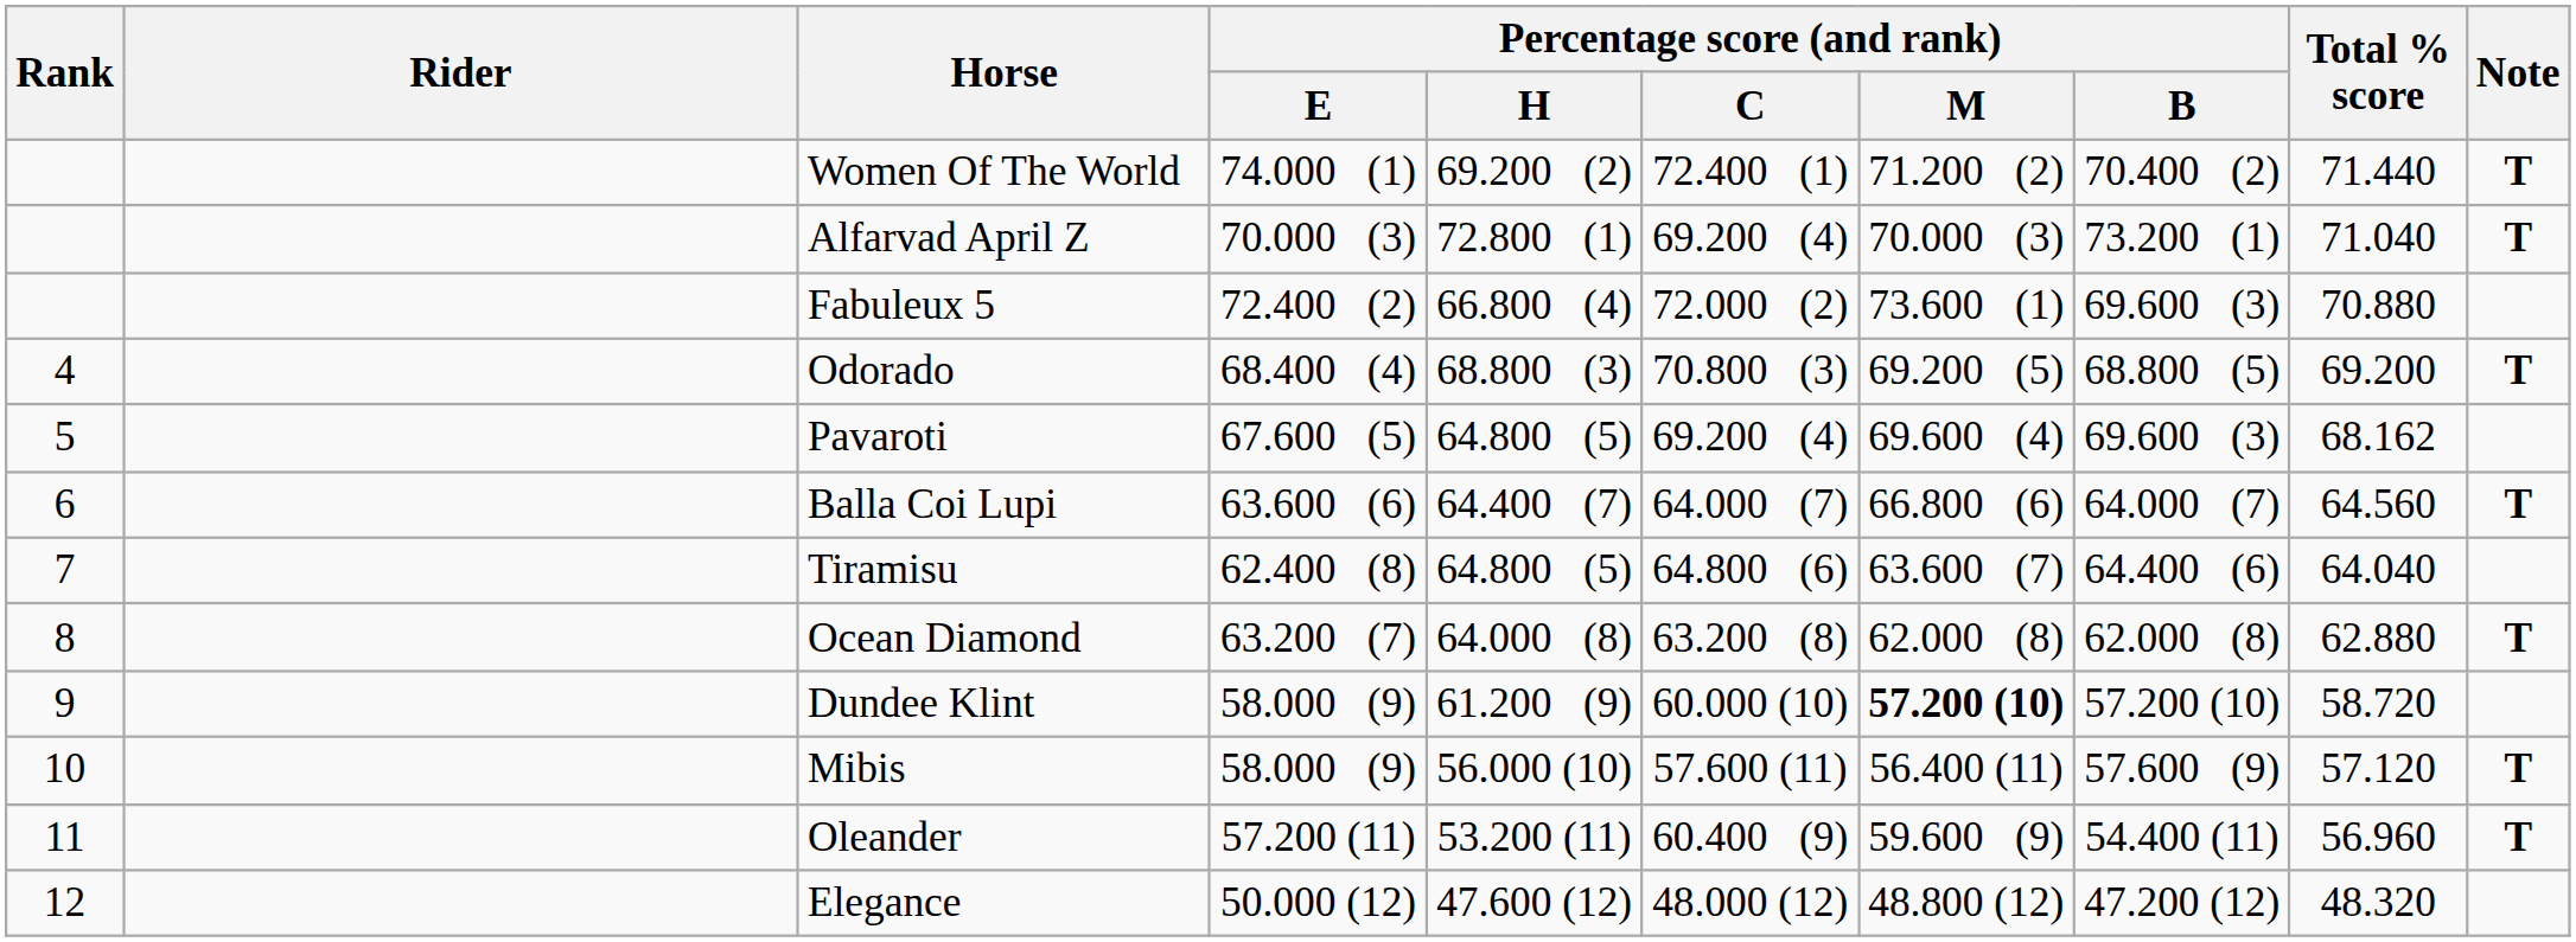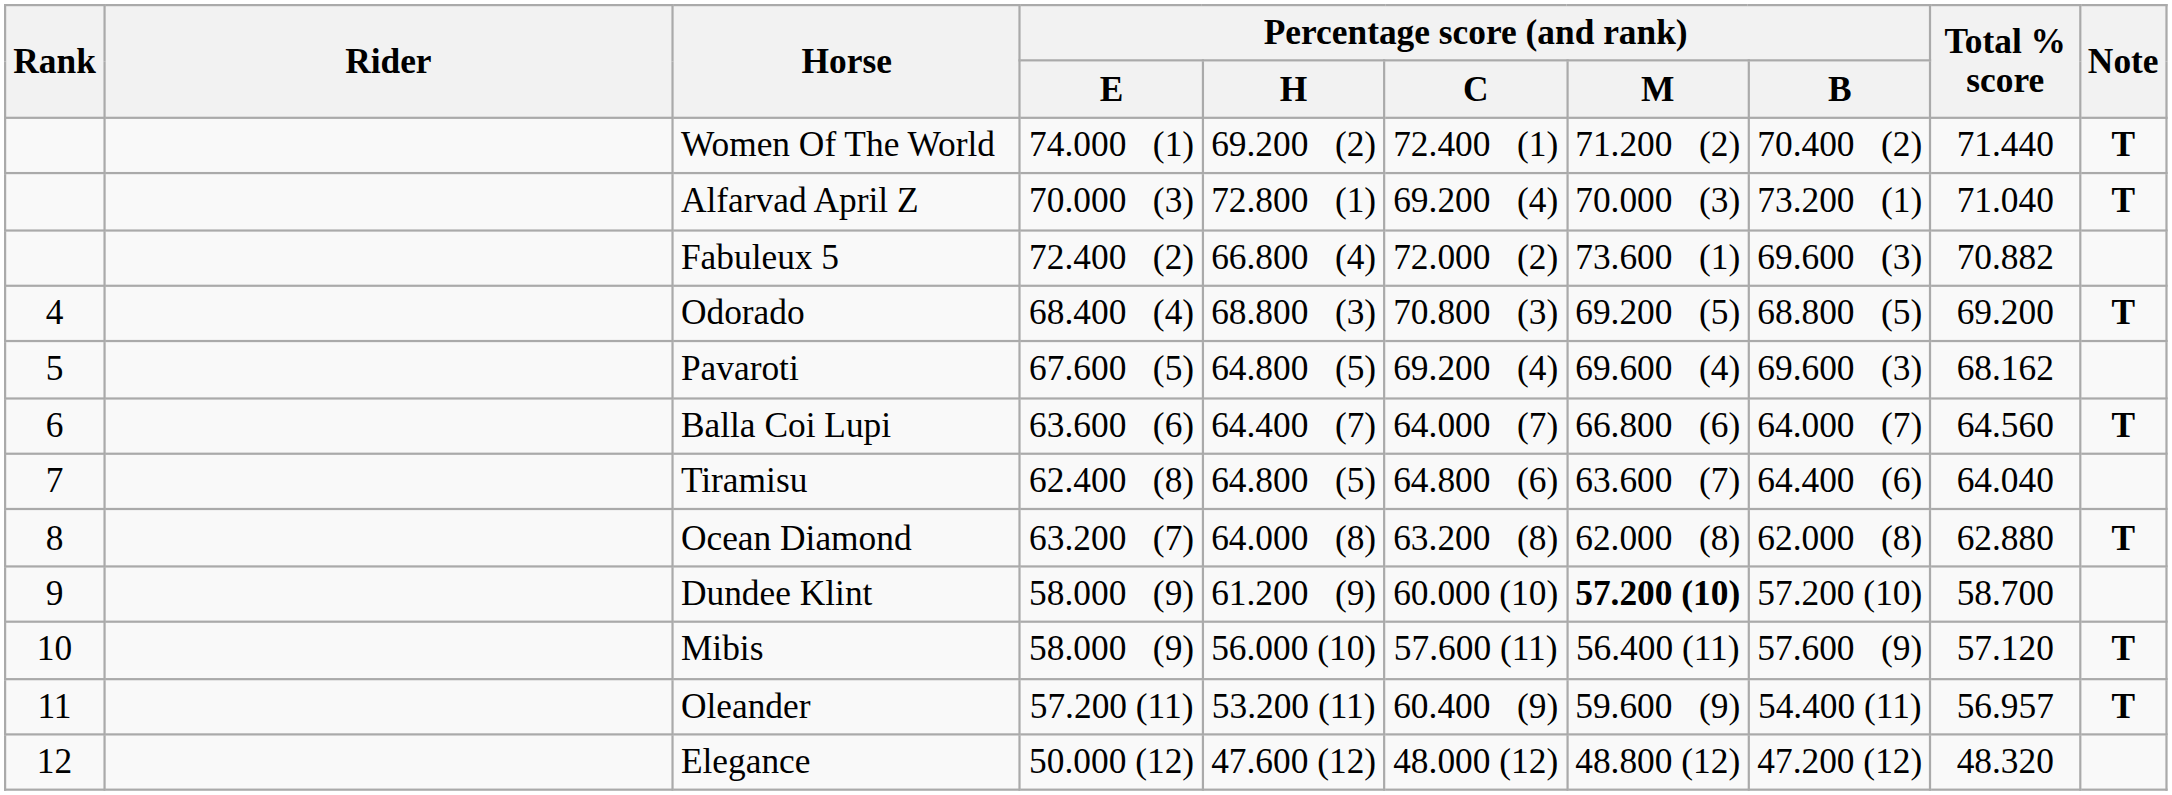Fabuleux 5 | Total % score: 70.880 -> 70.882
Dundee Klint | Total % score: 58.720 -> 58.700
Oleander | Total % score: 56.960 -> 56.957
